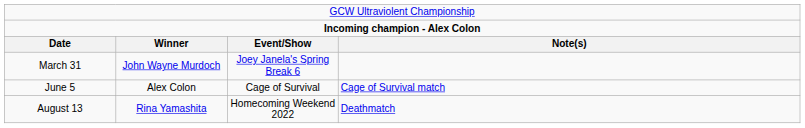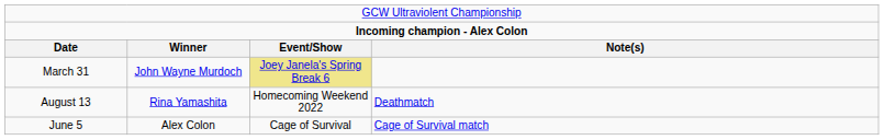March 31 | column 3: no background -> khaki background
rows swapped: June 5 <-> August 13
